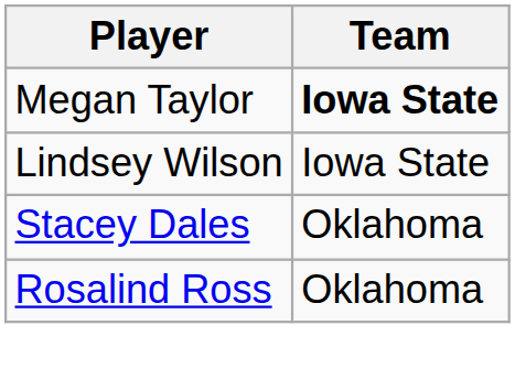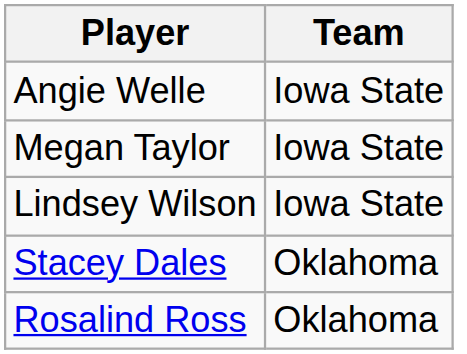+ row: Angie Welle | Iowa State
Megan Taylor | Team: bold -> normal
